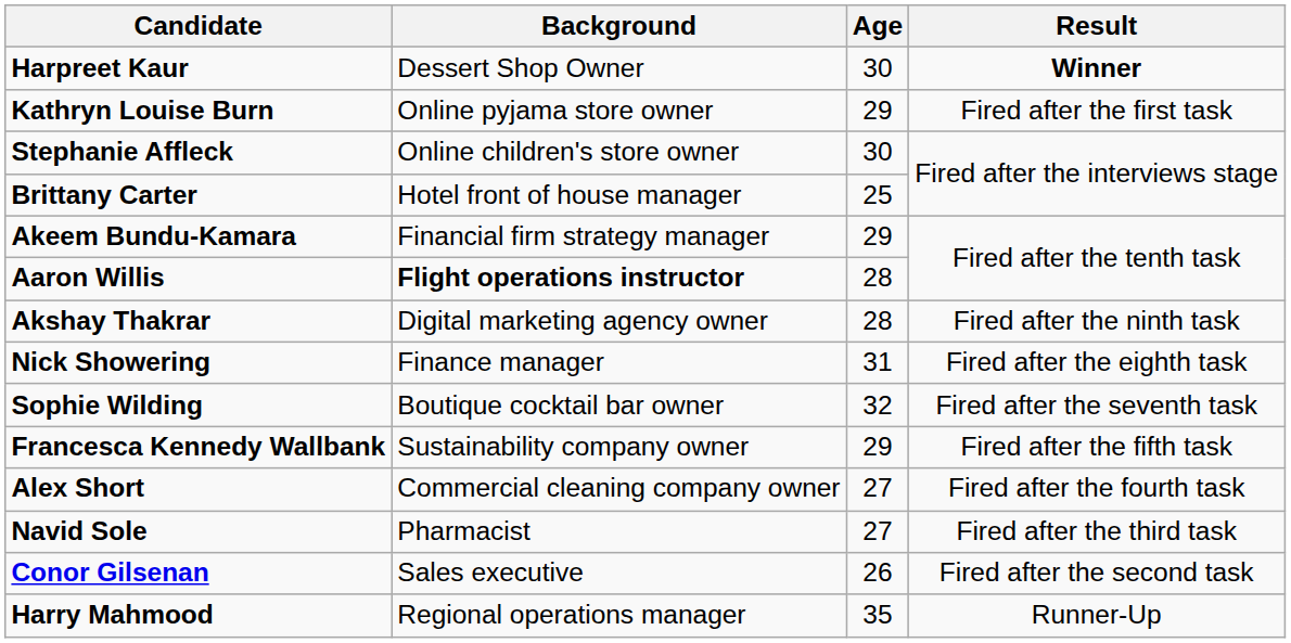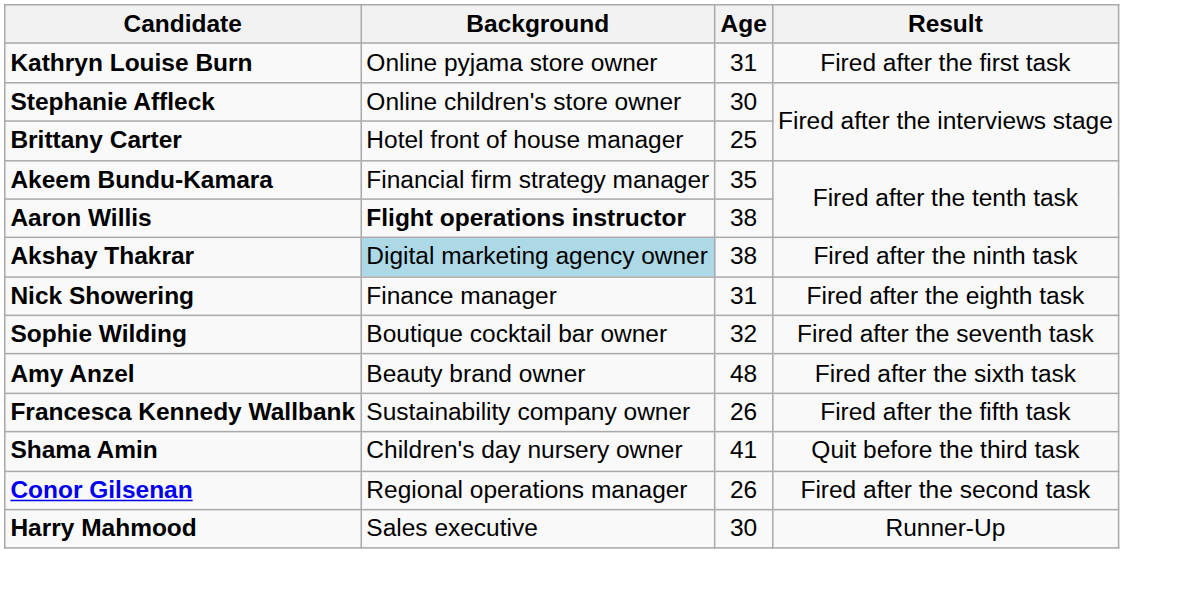- row: Harpreet Kaur | Dessert Shop Owner | 30 | Winner
Kathryn Louise Burn | Age: 29 -> 31
Akeem Bundu-Kamara | Age: 29 -> 35
Aaron Willis | Age: 28 -> 38
Akshay Thakrar | Background: no background -> lightblue background
Akshay Thakrar | Age: 28 -> 38
+ row: Amy Anzel | Beauty brand owner | 48 | Fired after the sixth task
Francesca Kennedy Wallbank | Age: 29 -> 26
- row: Alex Short | Commercial cleaning company owner | 27 | Fired after the fourth task
- row: Navid Sole | Pharmacist | 27 | Fired after the third task
+ row: Shama Amin | Children's day nursery owner | 41 | Quit before the third task
Conor Gilsenan | Background: Sales executive -> Regional operations manager
Harry Mahmood | Background: Regional operations manager -> Sales executive
Harry Mahmood | Age: 35 -> 30
